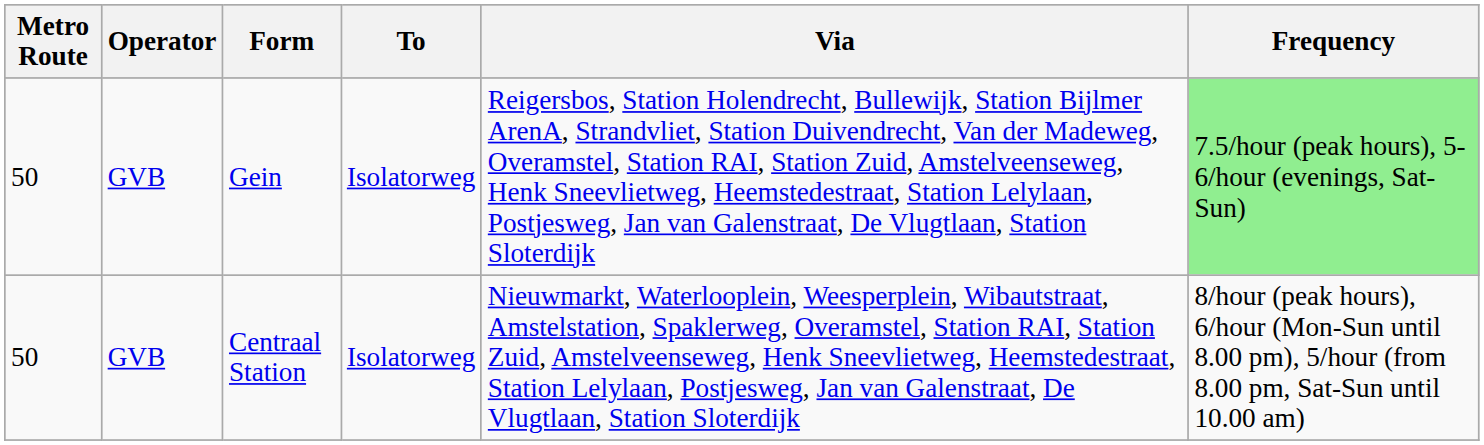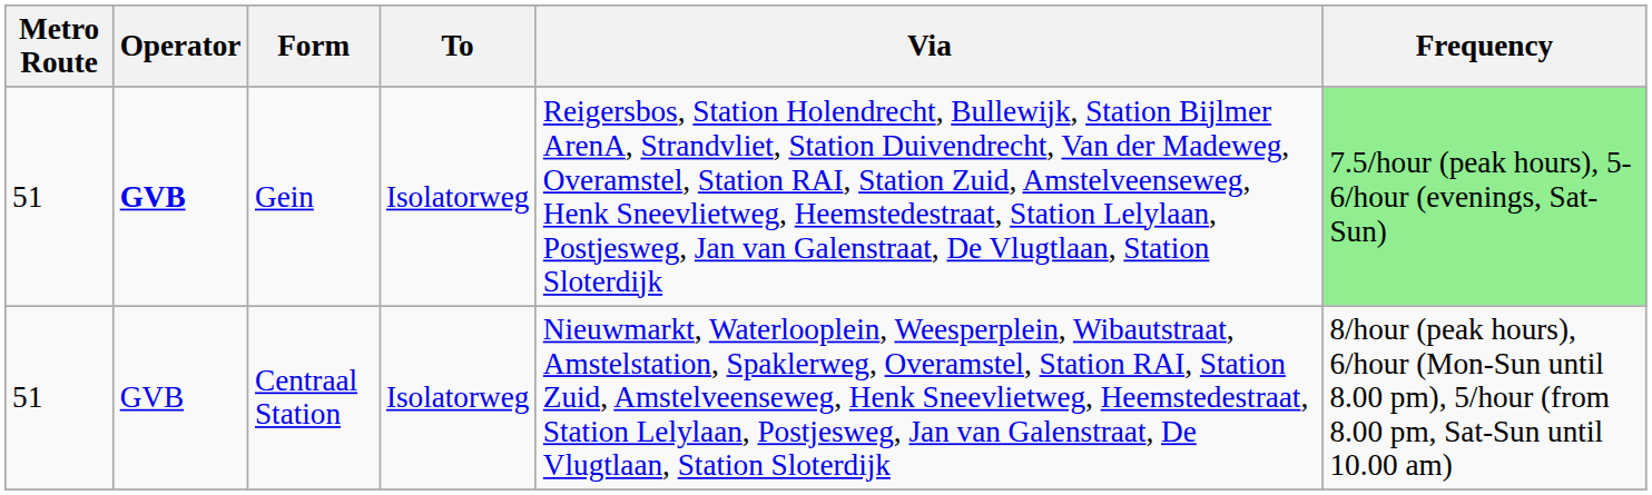Gein | Metro Route: 50 -> 51
Gein | Operator: normal -> bold
Centraal Station | Metro Route: 50 -> 51
